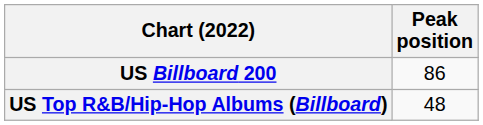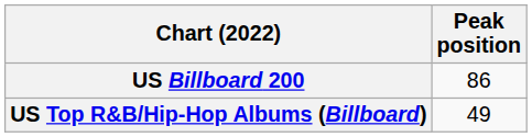US Top R&B/Hip-Hop Albums (Billboard) | Peak position: 48 -> 49
